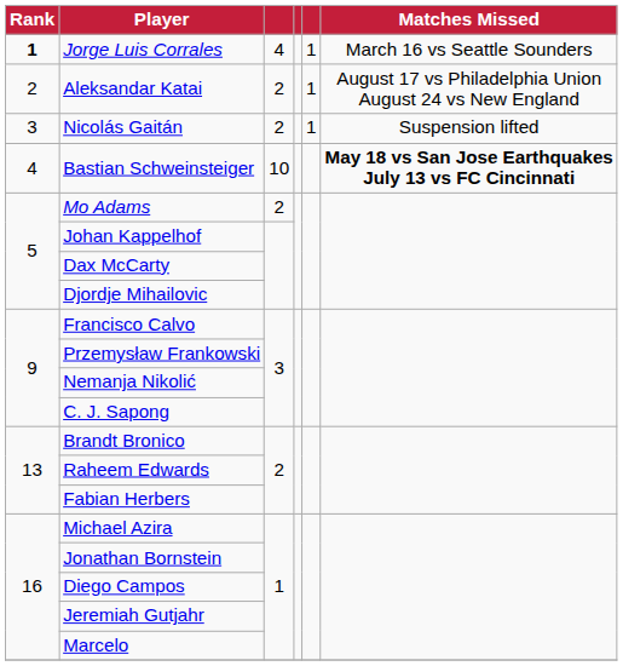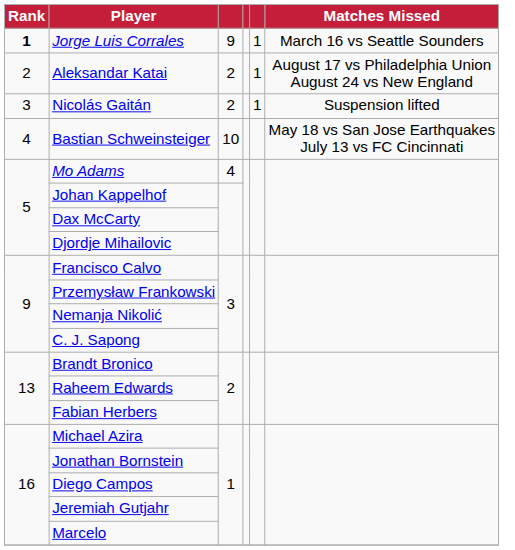Jorge Luis Corrales | column 3: 4 -> 9
Bastian Schweinsteiger | Matches Missed: bold -> normal
Mo Adams | column 3: 2 -> 4
